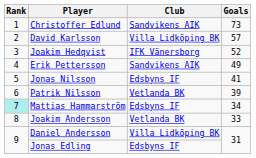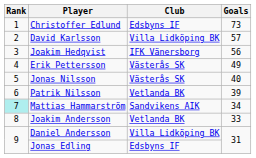Christoffer Edlund | Club: Sandvikens AIK -> Edsbyns IF
Joakim Hedqvist | Goals: 52 -> 56
Erik Pettersson | Club: Sandvikens AIK -> Västerås SK
Jonas Nilsson | Club: Edsbyns IF -> Västerås SK
Jonas Nilsson | Goals: 41 -> 40
Mattias Hammarström | Club: Edsbyns IF -> Sandvikens AIK
